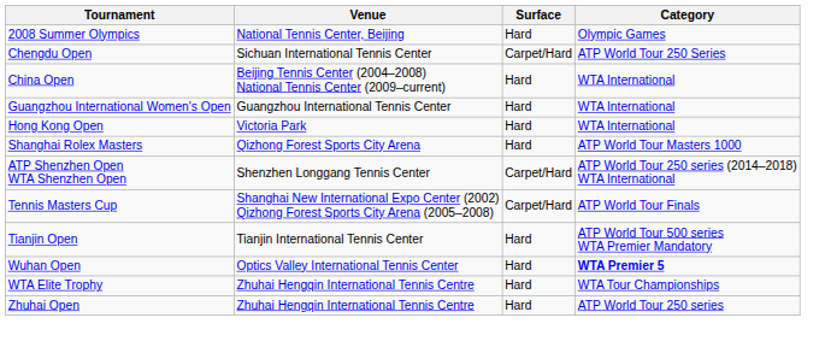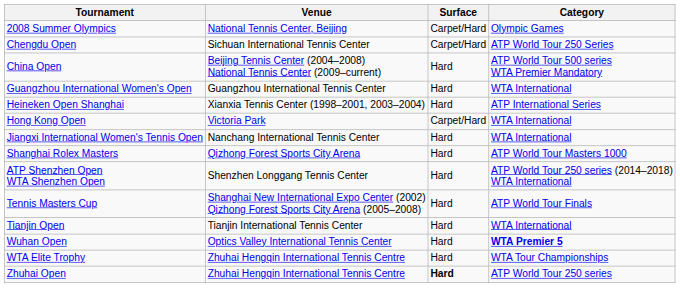2008 Summer Olympics | Surface: Hard -> Carpet/Hard
China Open | Category: WTA International -> ATP World Tour 500 series WTA Premier Mandatory
+ row: Heineken Open Shanghai | Xianxia Tennis Center (1998–2001, 2003–2004) | Hard | ATP International Series
Hong Kong Open | Surface: Hard -> Carpet/Hard
+ row: Jiangxi International Women's Tennis Open | Nanchang International Tennis Center | Hard | WTA International
ATP Shenzhen Open WTA Shenzhen Open | Surface: Carpet/Hard -> Hard
Tennis Masters Cup | Surface: Carpet/Hard -> Hard
Tianjin Open | Category: ATP World Tour 500 series WTA Premier Mandatory -> WTA International
Zhuhai Open | Surface: normal -> bold
